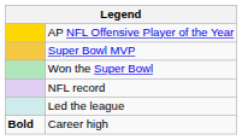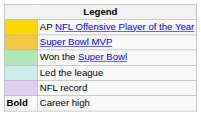rows swapped: NFL record <-> Led the league
